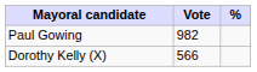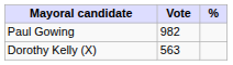Dorothy Kelly (X) | Vote: 566 -> 563
